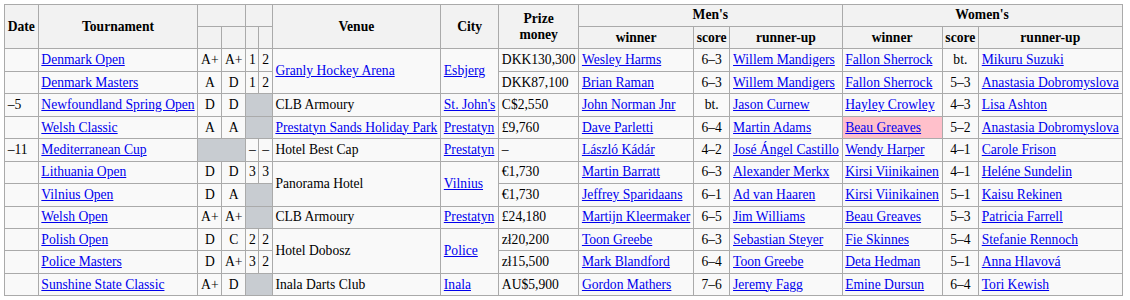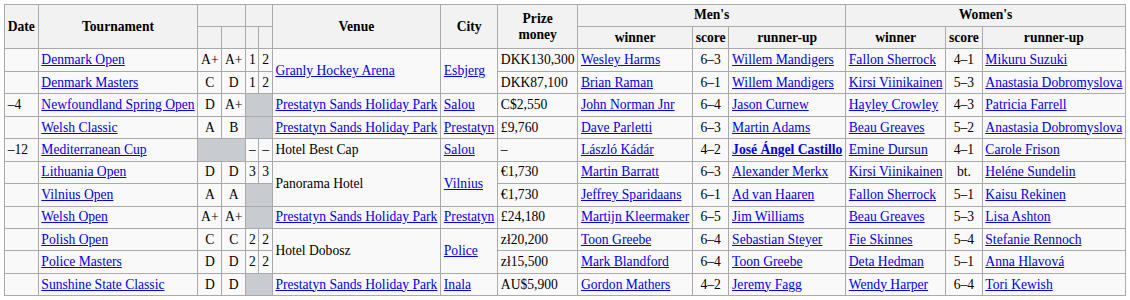Denmark Open | Women's / score: bt. -> 4–1
Denmark Masters | column 3: A -> C
Denmark Masters | Men's / score: 6–3 -> 6–1
Denmark Masters | Women's / winner: Fallon Sherrock -> Kirsi Viinikainen
Newfoundland Spring Open | Date: –5 -> –4
Newfoundland Spring Open | column 4: D -> A+
Newfoundland Spring Open | Venue: CLB Armoury -> Prestatyn Sands Holiday Park
Newfoundland Spring Open | City: St. John's -> Salou
Newfoundland Spring Open | Men's / score: bt. -> 6–4
Newfoundland Spring Open | Women's / runner-up: Lisa Ashton -> Patricia Farrell
Welsh Classic | column 4: A -> B
Welsh Classic | Men's / score: 6–4 -> 6–3
Welsh Classic | Women's / winner: pink background -> no background
Mediterranean Cup | Date: –11 -> –12
Mediterranean Cup | City: Prestatyn -> Salou
Mediterranean Cup | Men's / runner-up: normal -> bold
Mediterranean Cup | Women's / winner: Wendy Harper -> Emine Dursun
Lithuania Open | Women's / score: 4–1 -> bt.
Vilnius Open | column 3: D -> A
Vilnius Open | Women's / winner: Kirsi Viinikainen -> Fallon Sherrock
Welsh Open | Venue: CLB Armoury -> Prestatyn Sands Holiday Park
Welsh Open | Women's / runner-up: Patricia Farrell -> Lisa Ashton
Polish Open | column 3: D -> C
Polish Open | Men's / score: 6–3 -> 6–4
Police Masters | column 4: A+ -> D
Police Masters | column 5: 3 -> 2
Sunshine State Classic | column 3: A+ -> D
Sunshine State Classic | Venue: Inala Darts Club -> Prestatyn Sands Holiday Park
Sunshine State Classic | Men's / score: 7–6 -> 4–2
Sunshine State Classic | Women's / winner: Emine Dursun -> Wendy Harper
